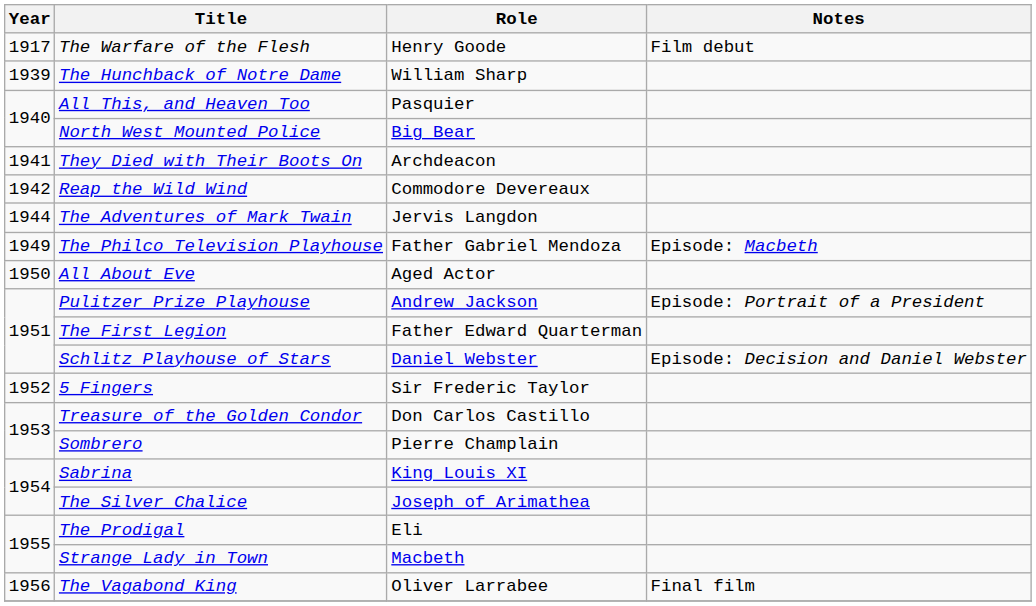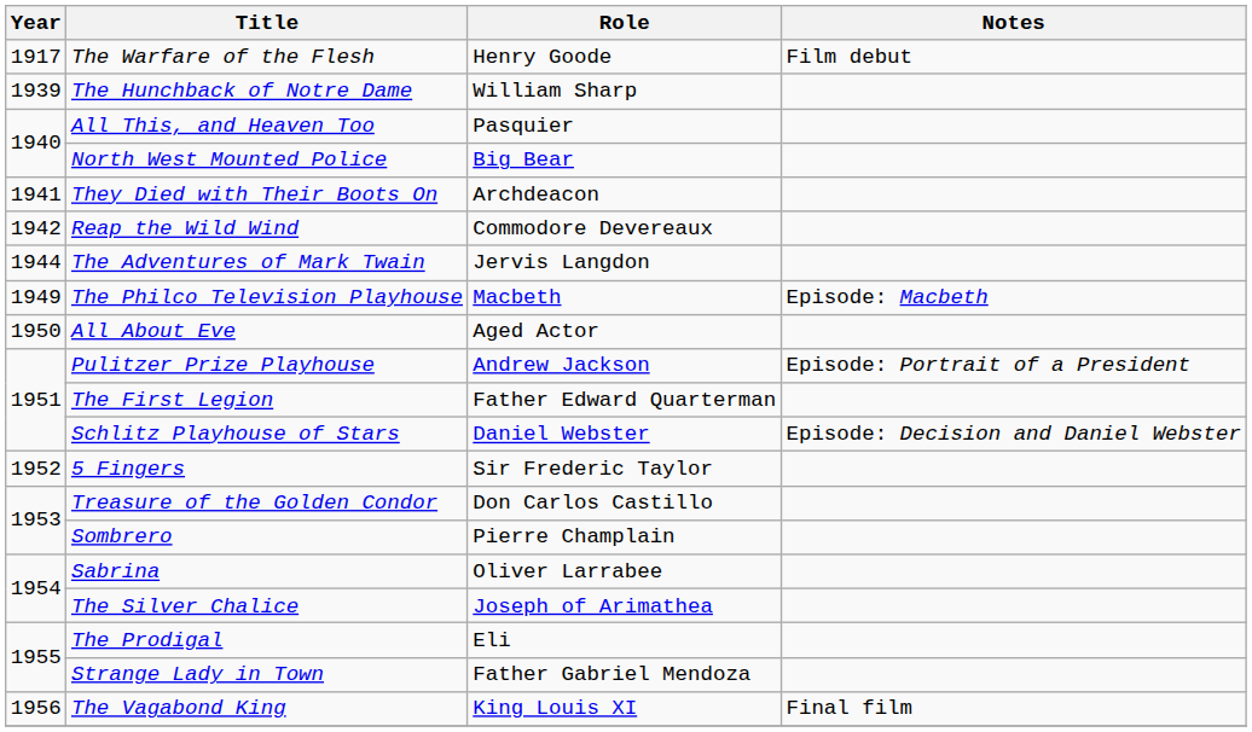The Philco Television Playhouse | Role: Father Gabriel Mendoza -> Macbeth
Sabrina | Role: King Louis XI -> Oliver Larrabee
Strange Lady in Town | Role: Macbeth -> Father Gabriel Mendoza
The Vagabond King | Role: Oliver Larrabee -> King Louis XI
